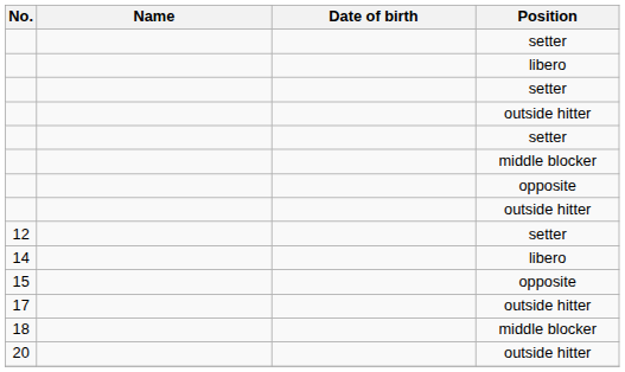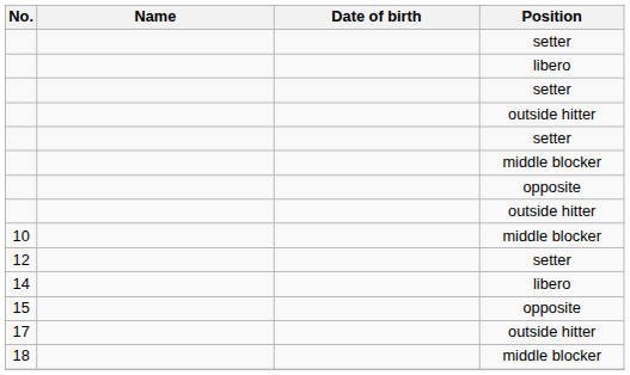+ row: 10 | middle blocker
- row: 20 | outside hitter
